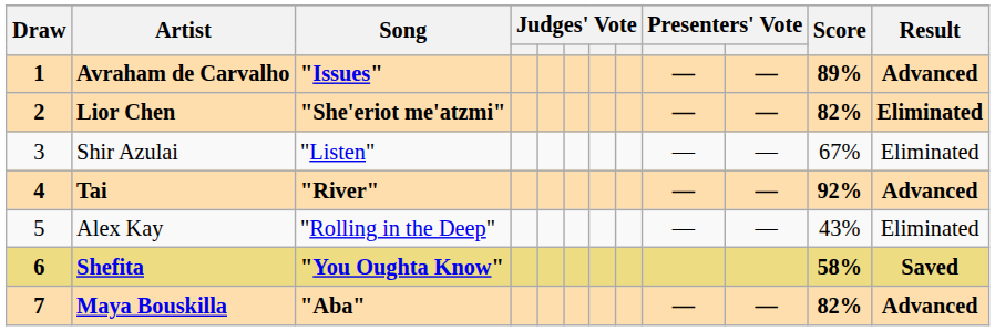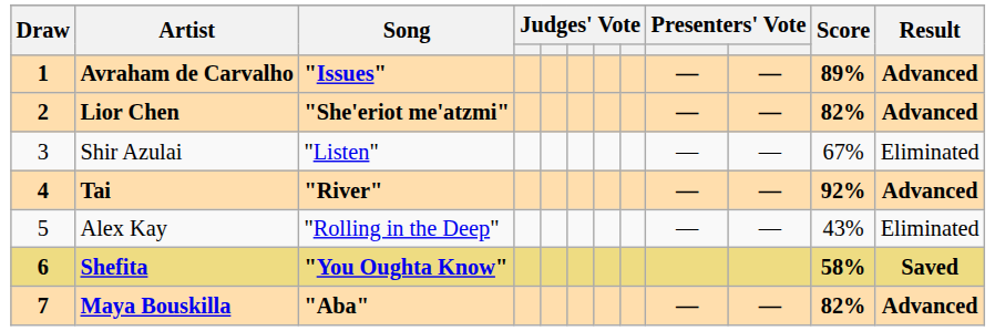Lior Chen | Result: Eliminated -> Advanced
